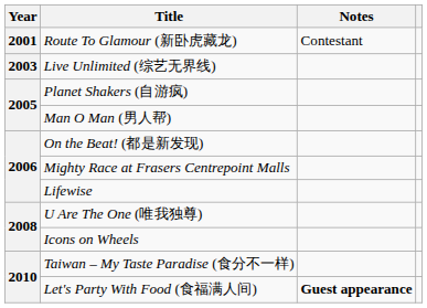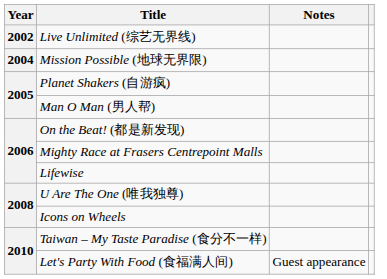- row: 2001 | Route To Glamour (新卧虎藏龙) | Contestant
Live Unlimited (综艺无界线) | Year: 2003 -> 2002
+ row: 2004 | Mission Possible (地球无界限)
Let's Party With Food (食福满人间) | Notes: bold -> normal
